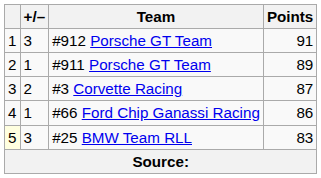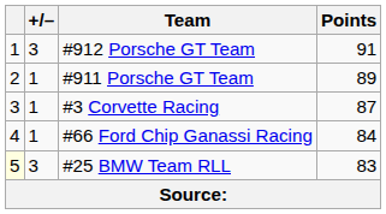#3 Corvette Racing | +/–: 2 -> 1
#66 Ford Chip Ganassi Racing | Points: 86 -> 84
